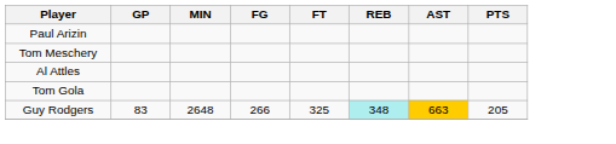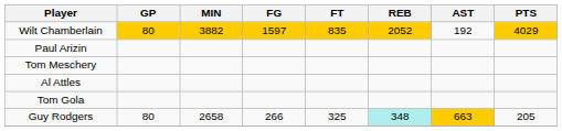+ row: Wilt Chamberlain | 80 | 3882 | 1597 | 835 | 2052 | 192 | 4029
Guy Rodgers | GP: 83 -> 80
Guy Rodgers | MIN: 2648 -> 2658
